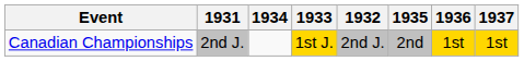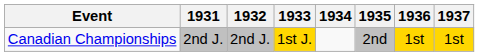columns swapped: 1932 <-> 1934
